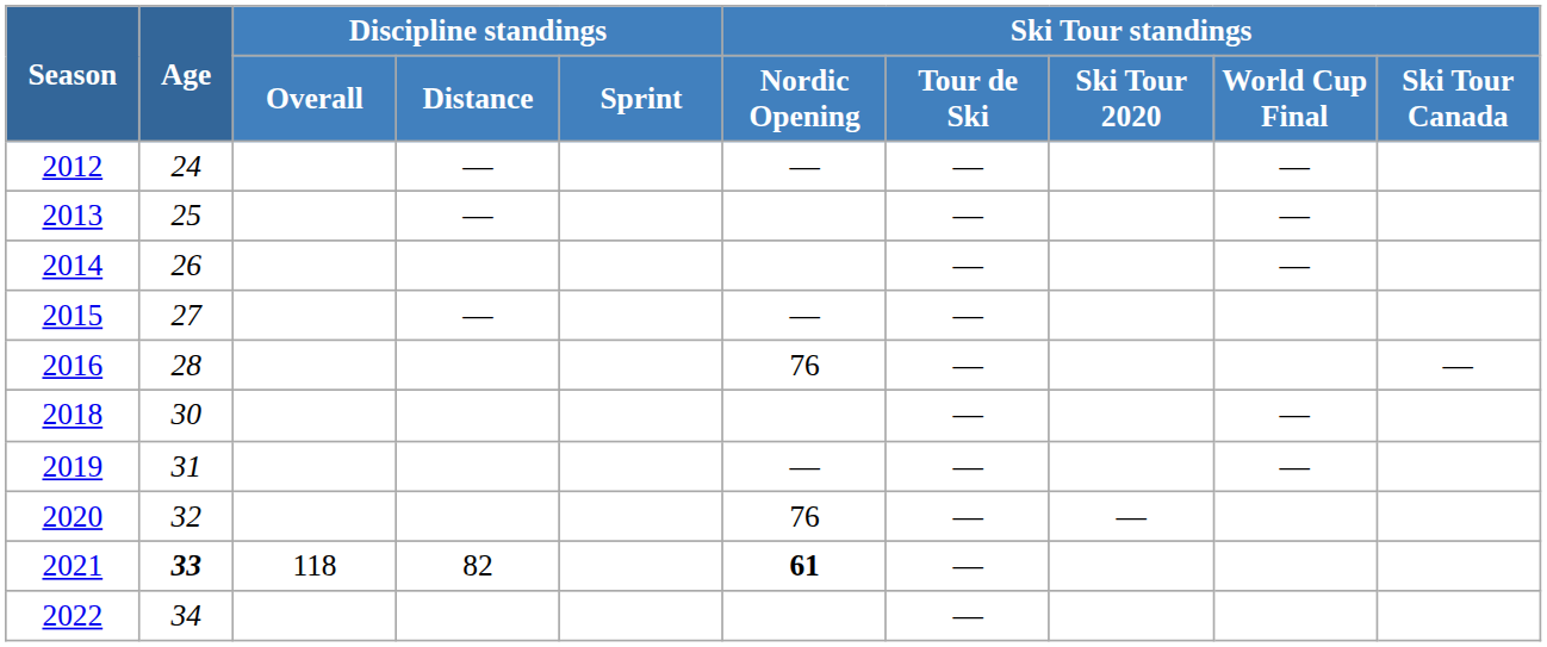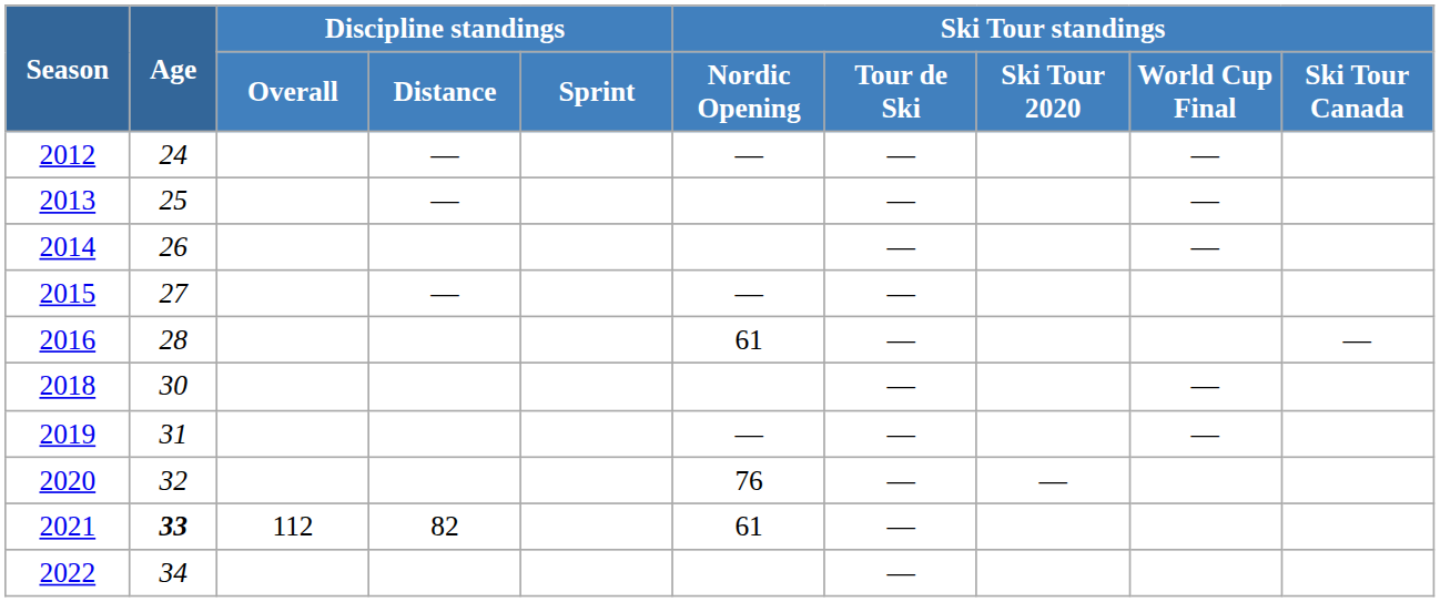2016 | Ski Tour standings / Nordic Opening: 76 -> 61
2021 | Discipline standings / Overall: 118 -> 112
2021 | Ski Tour standings / Nordic Opening: bold -> normal
